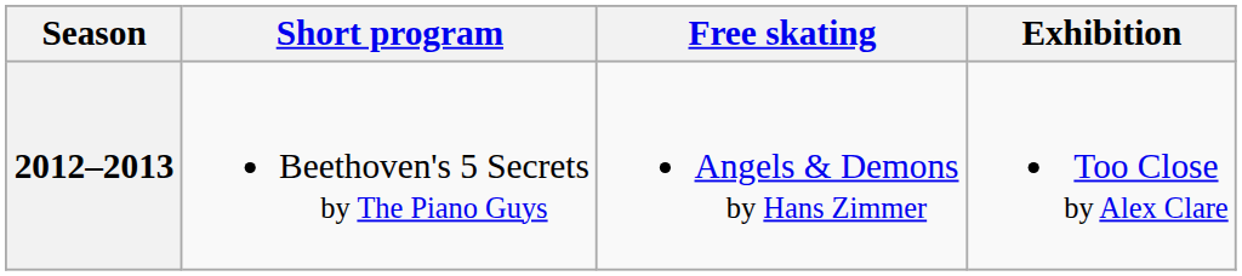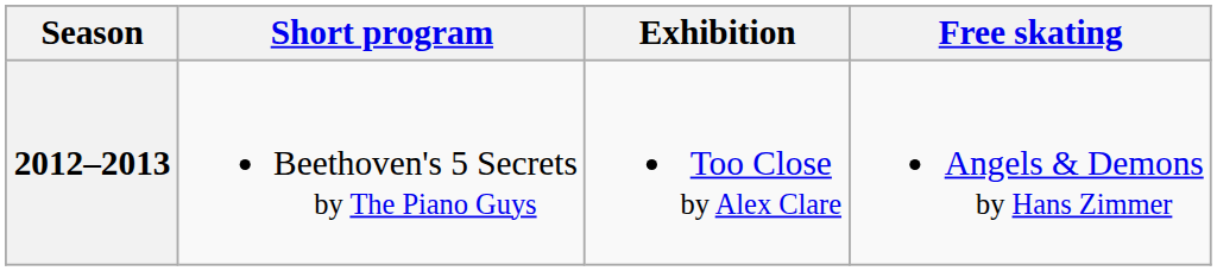columns swapped: Free skating <-> Exhibition
